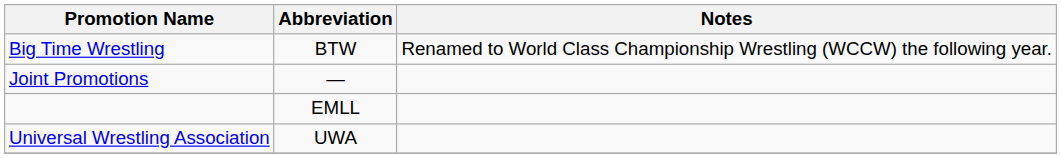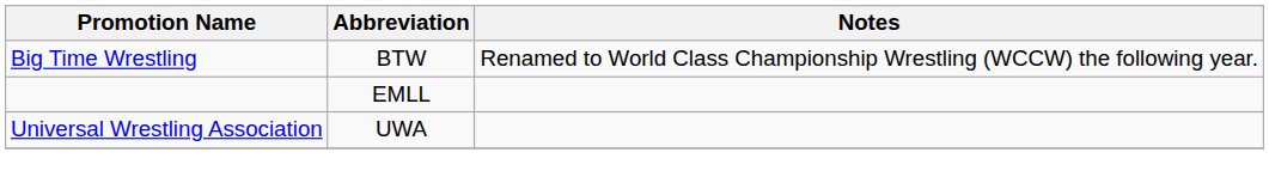- row: Joint Promotions | —
